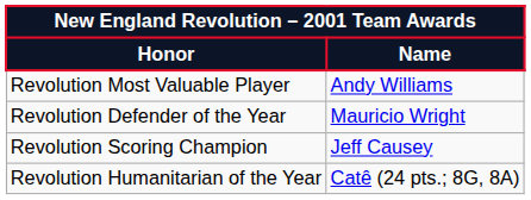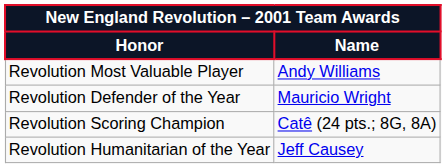Revolution Scoring Champion | Name: Jeff Causey -> Catê (24 pts.; 8G, 8A)
Revolution Humanitarian of the Year | Name: Catê (24 pts.; 8G, 8A) -> Jeff Causey
